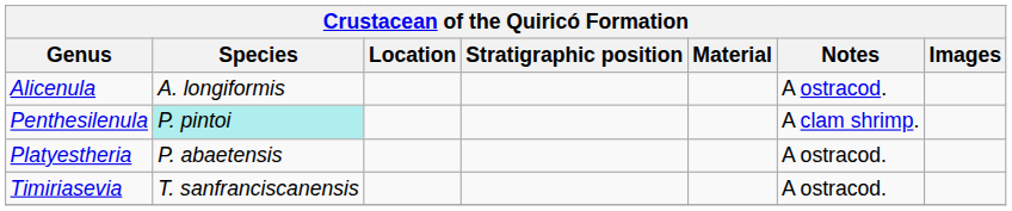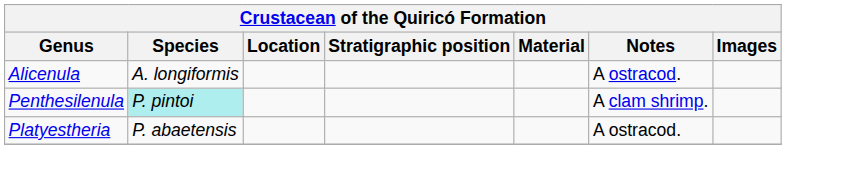- row: Timiriasevia | T. sanfranciscanensis | A ostracod.
